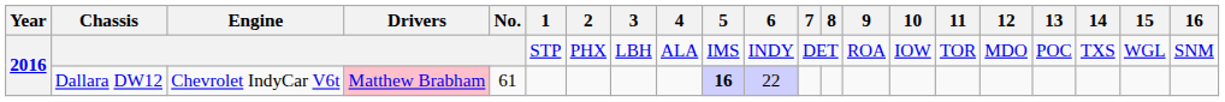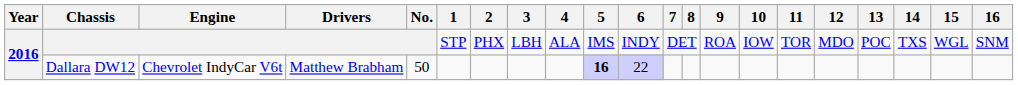Dallara DW12 | Drivers: pink background -> no background
Dallara DW12 | No.: 61 -> 50
